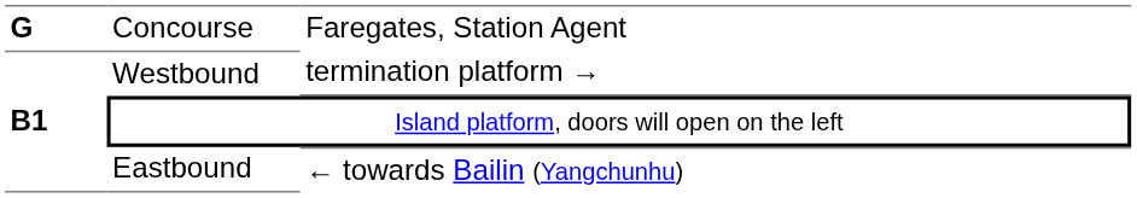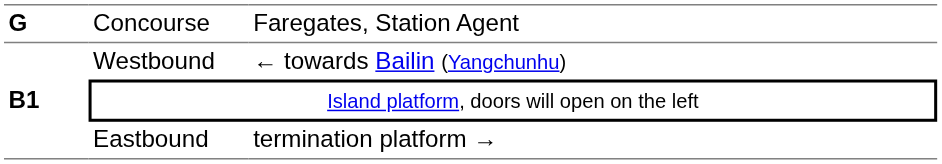Westbound | column 3: termination platform → -> ← towards Bailin (Yangchunhu)
Eastbound | column 3: ← towards Bailin (Yangchunhu) -> termination platform →
